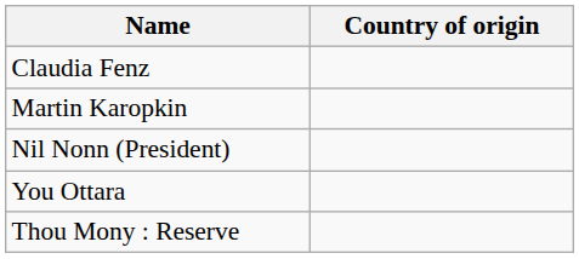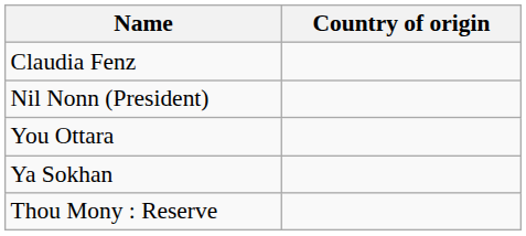- row: Martin Karopkin
+ row: Ya Sokhan
